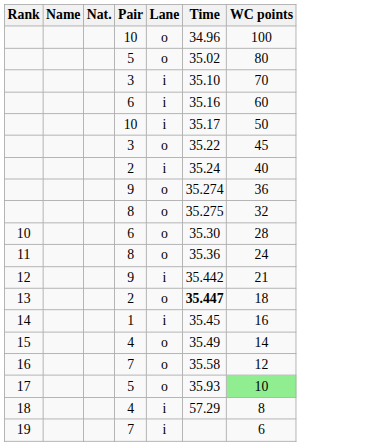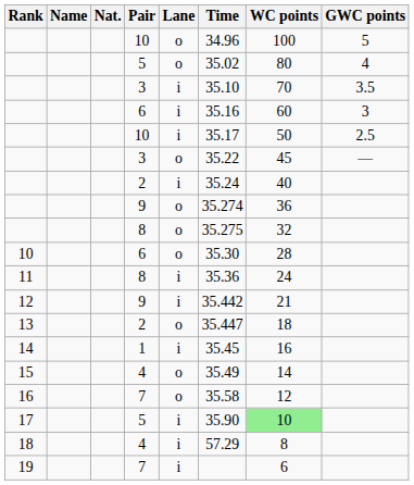+ column: GWC points | 5 | 4 | 3.5 | 3 | 2.5 | —
11 | Lane: o -> i
13 | Time: bold -> normal
17 | Lane: o -> i
17 | Time: 35.93 -> 35.90
